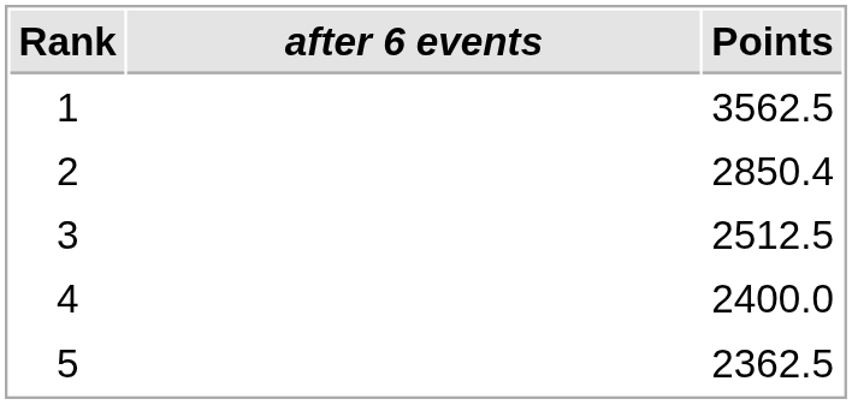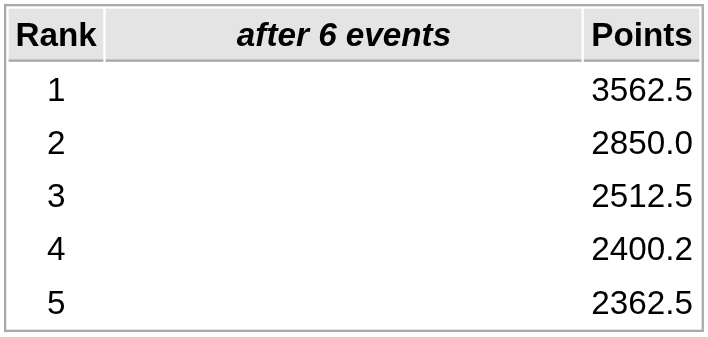2 | Points: 2850.4 -> 2850.0
4 | Points: 2400.0 -> 2400.2
